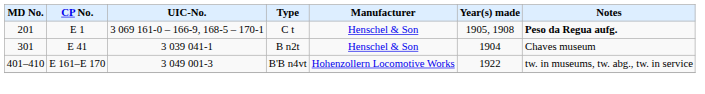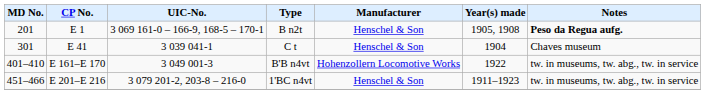E 1 | Type: C t -> B n2t
E 41 | Type: B n2t -> C t
+ row: 451–466 | E 201–E 216 | 3 079 201-2, 203-8 – 216-0 | 1'BC n4vt | Henschel & Son | 1911–1923 | tw. in museums, tw. abg., tw. in service
